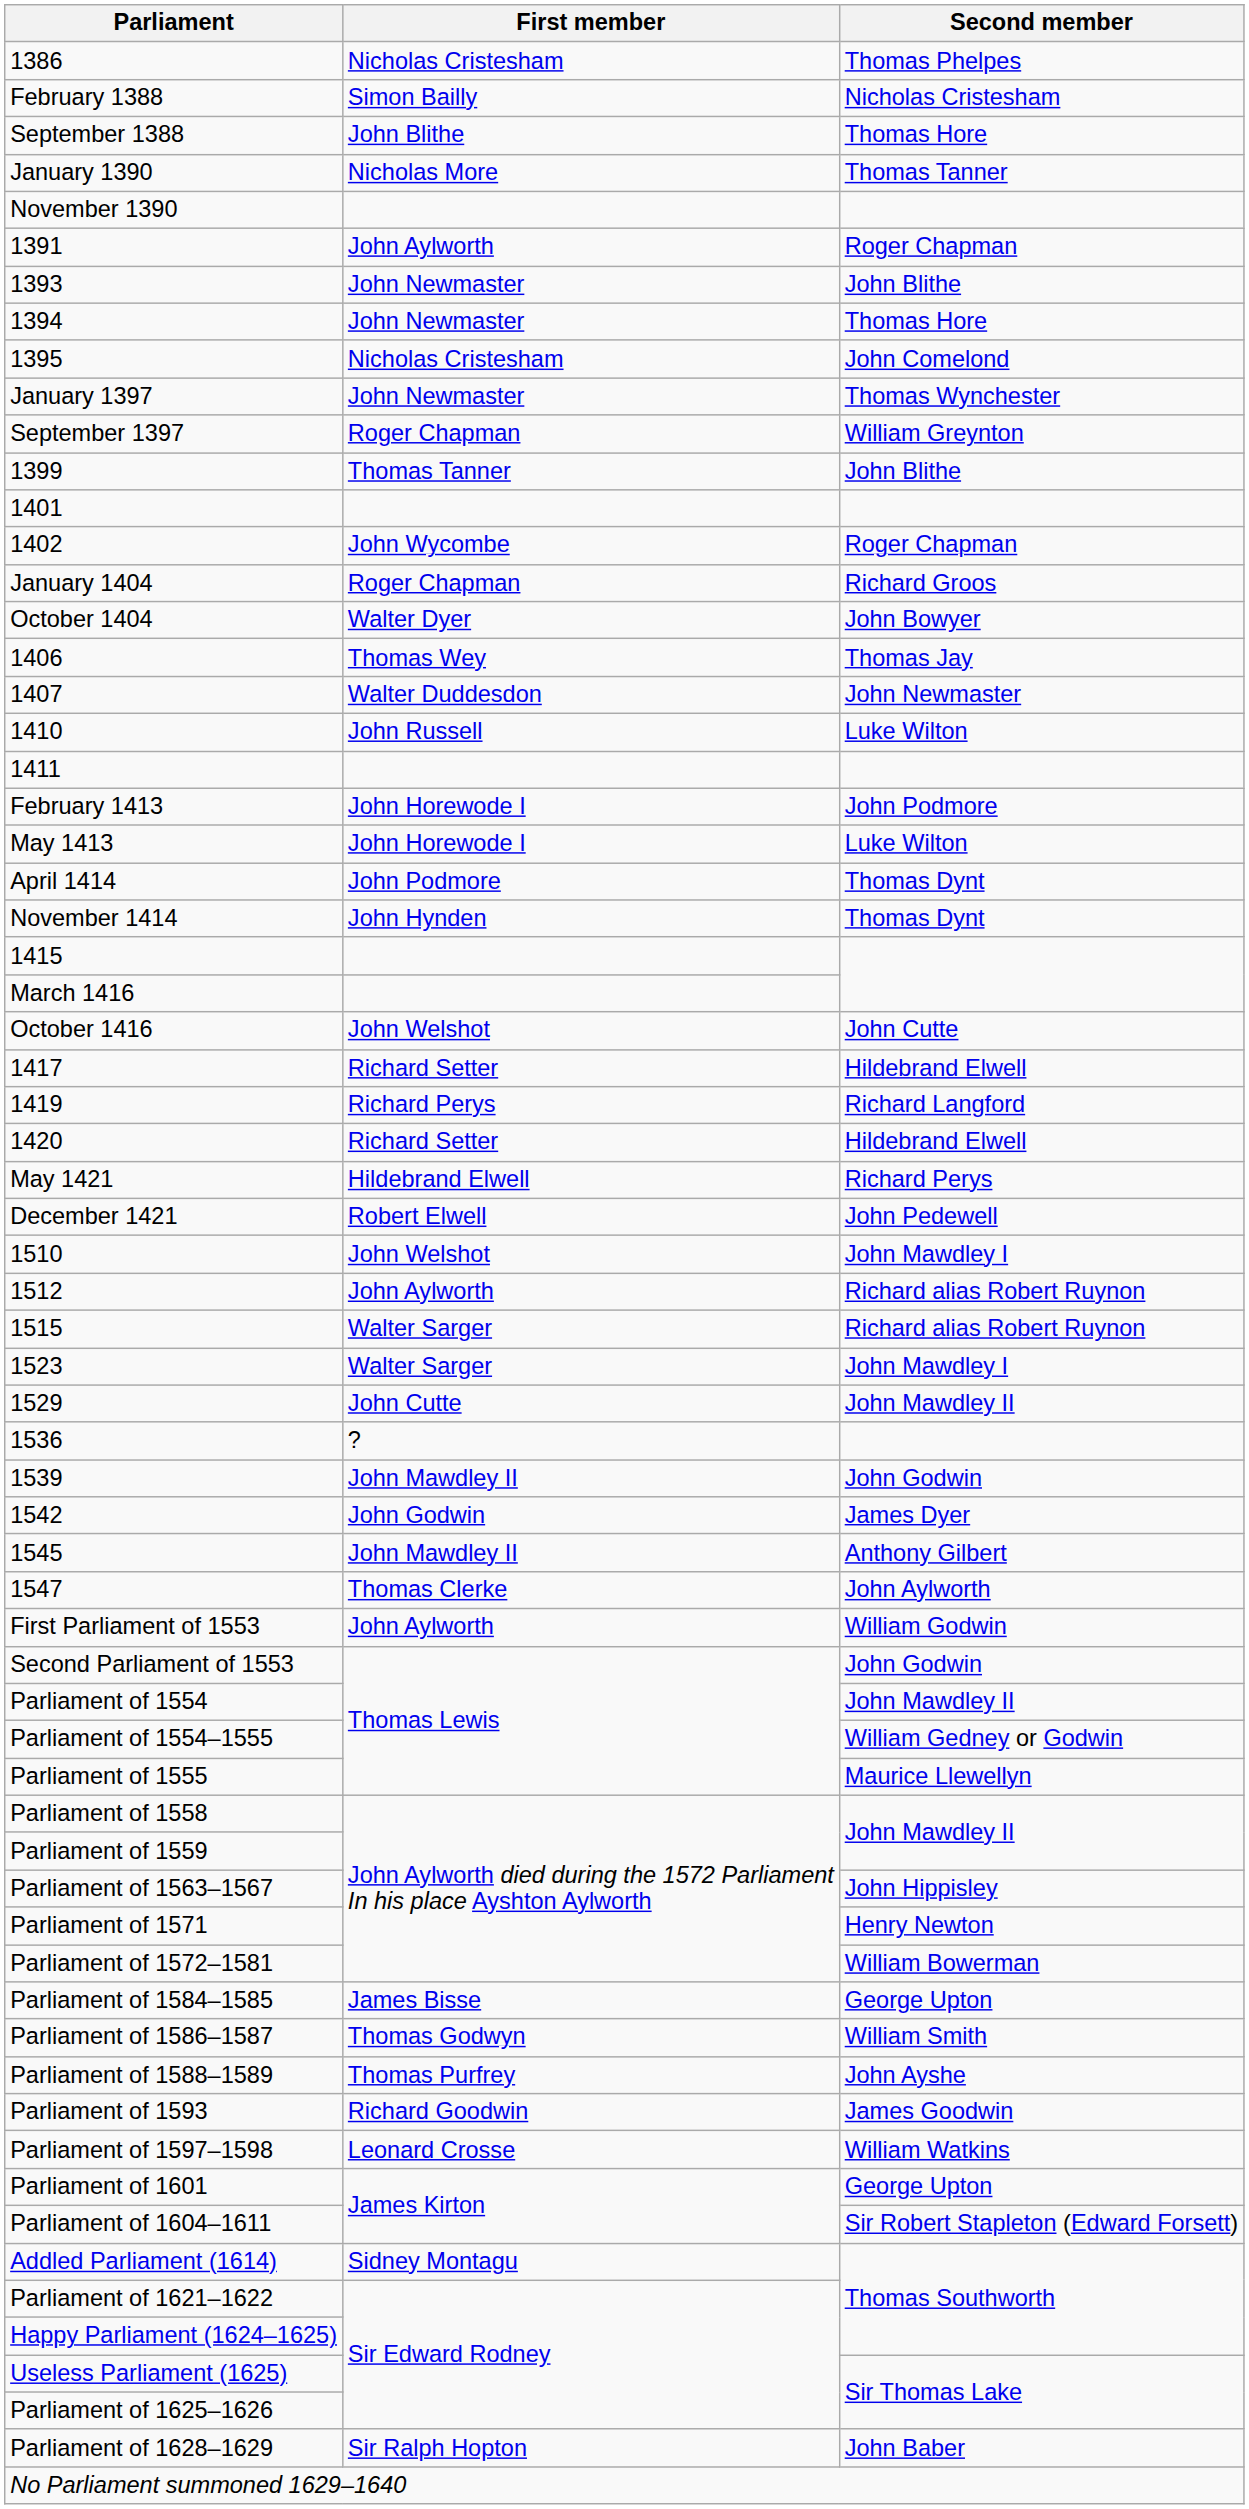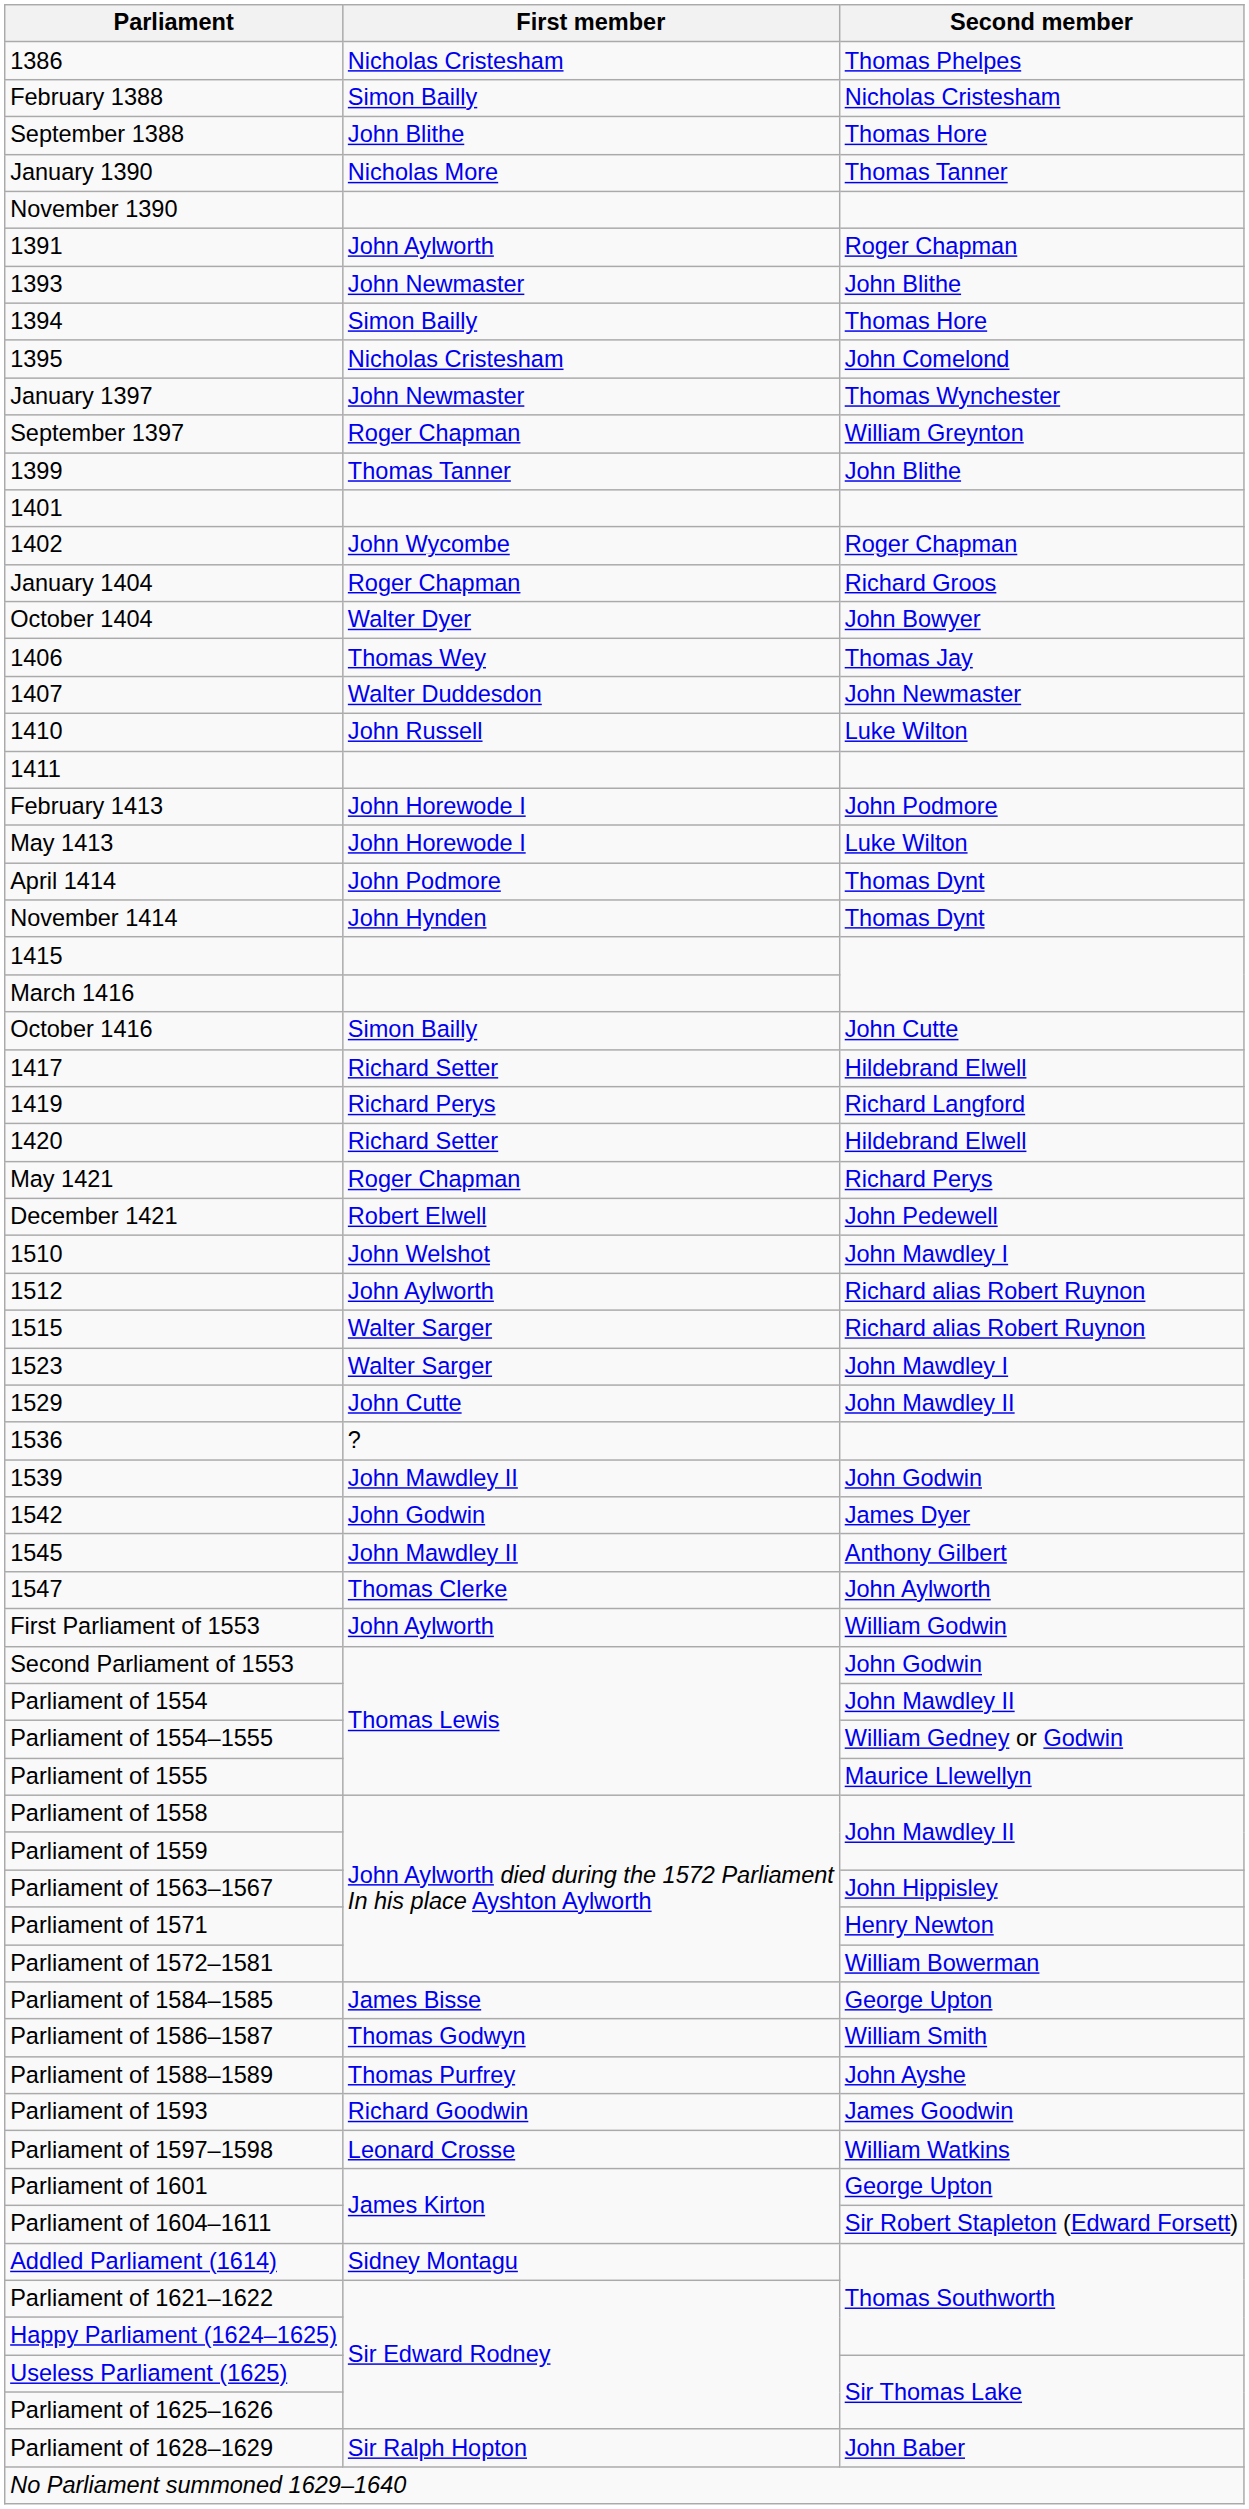1394 | First member: John Newmaster -> Simon Bailly
October 1416 | First member: John Welshot -> Simon Bailly
May 1421 | First member: Hildebrand Elwell -> Roger Chapman
